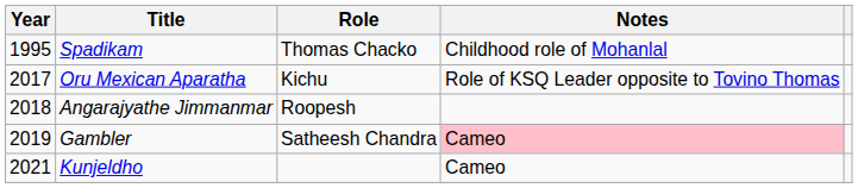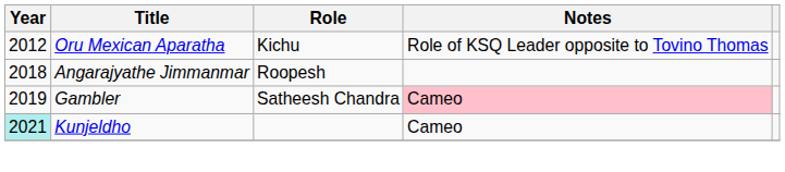- row: 1995 | Spadikam | Thomas Chacko | Childhood role of Mohanlal
Oru Mexican Aparatha | Year: 2017 -> 2012
Kunjeldho | Year: no background -> paleturquoise background
